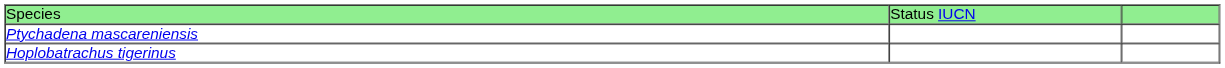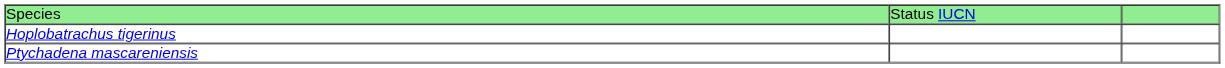rows swapped: Hoplobatrachus tigerinus <-> Ptychadena mascareniensis
